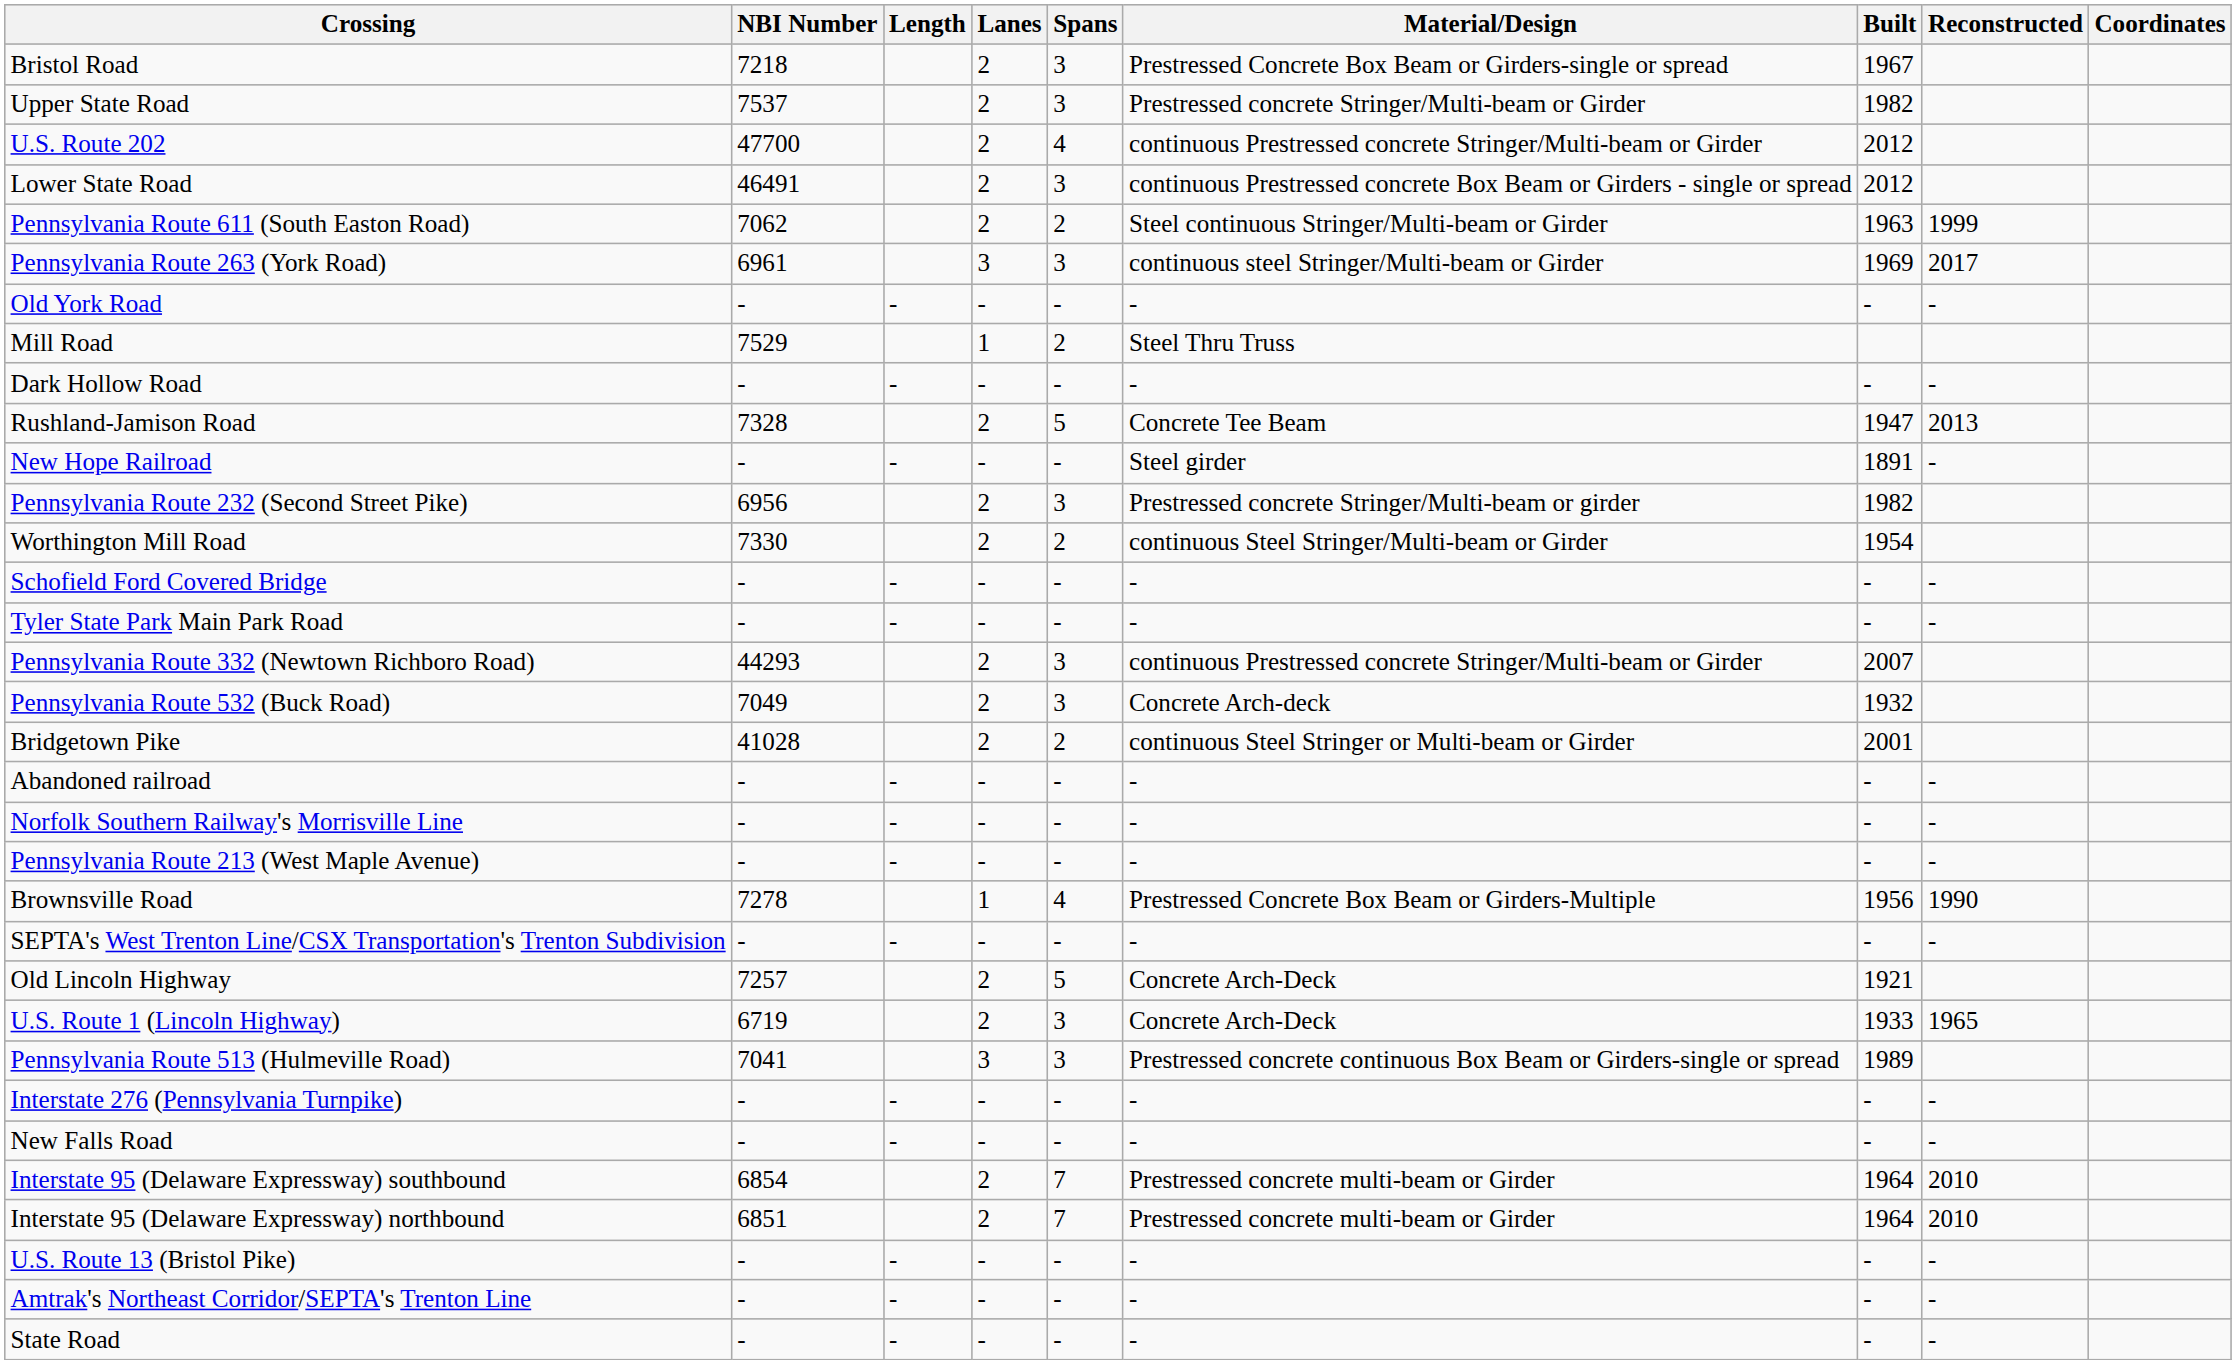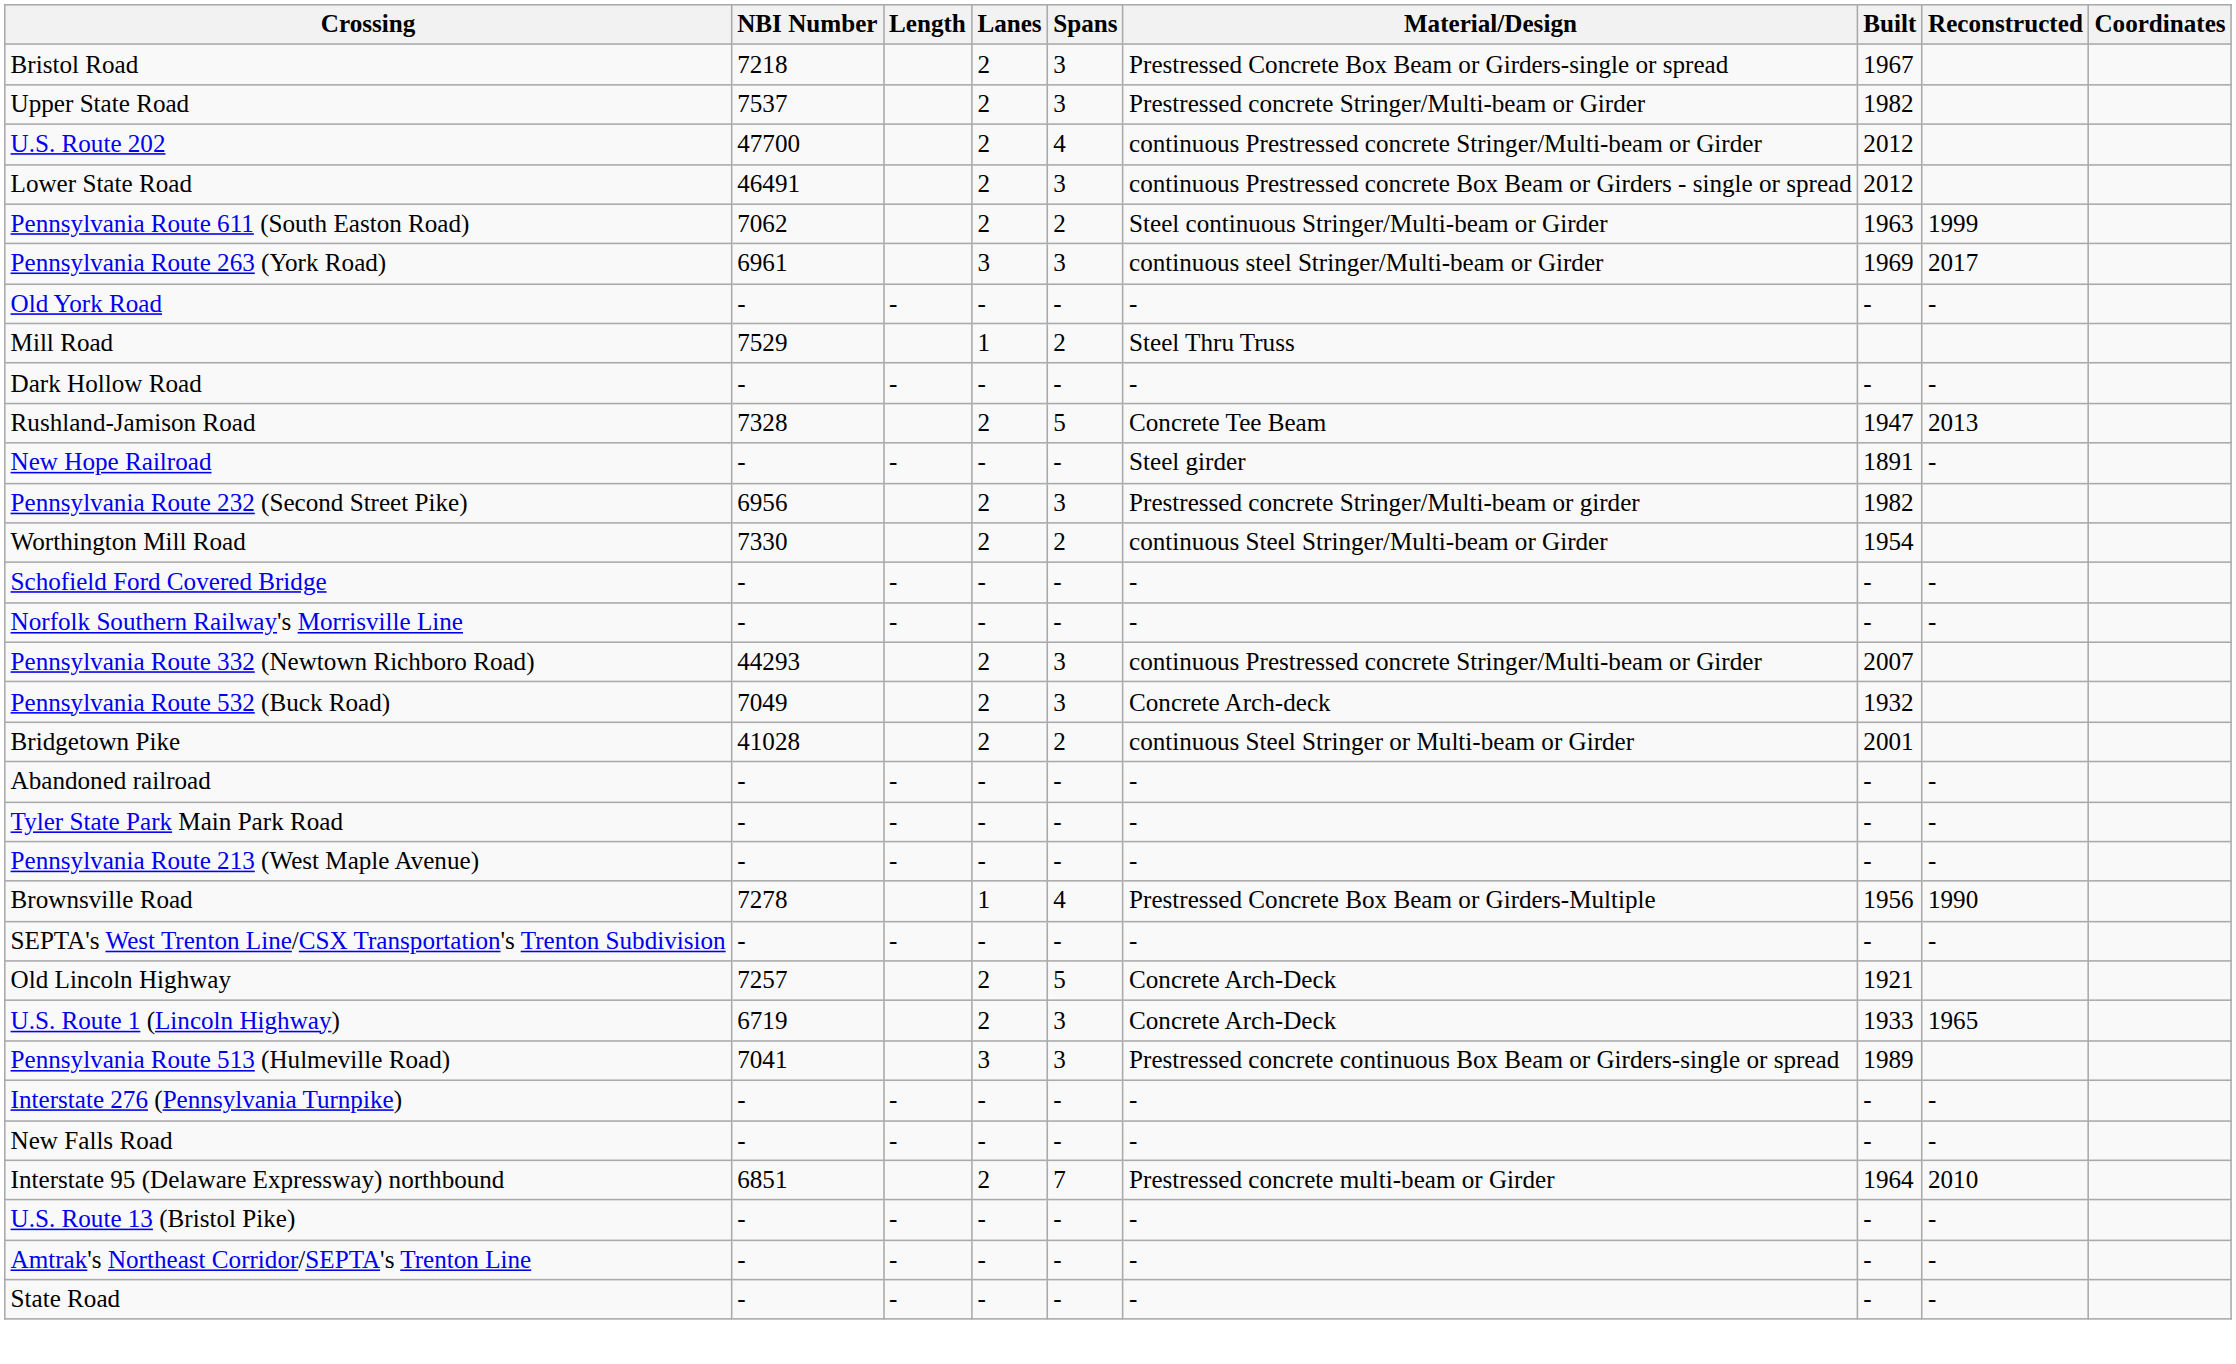rows swapped: Tyler State Park Main Park Road <-> Norfolk Southern Railway's Morrisville Line
- row: Interstate 95 (Delaware Expressway) southbound | 6854 | 2 | 7 | Prestressed concrete multi-beam or Girder | 1964 | 2010
